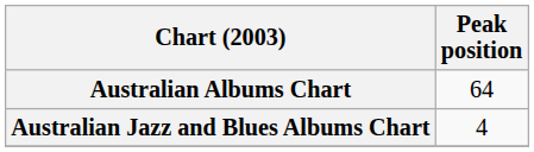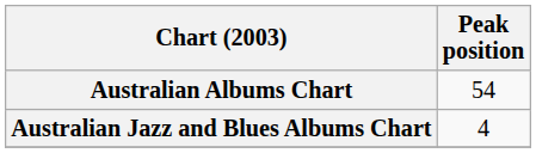Australian Albums Chart | Peak position: 64 -> 54
